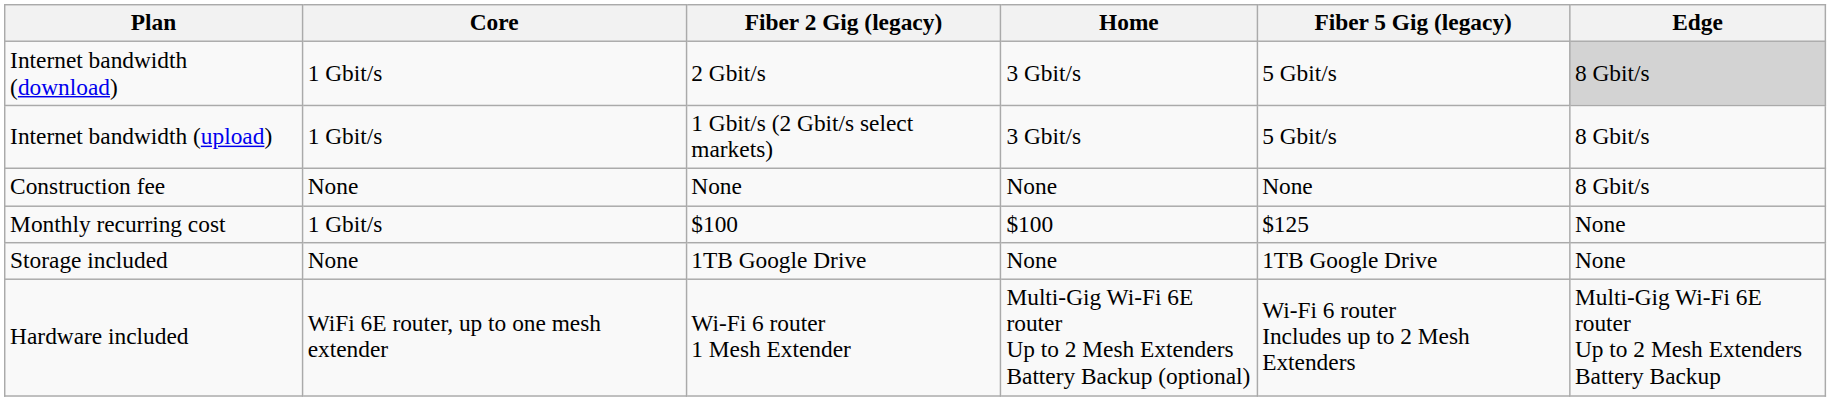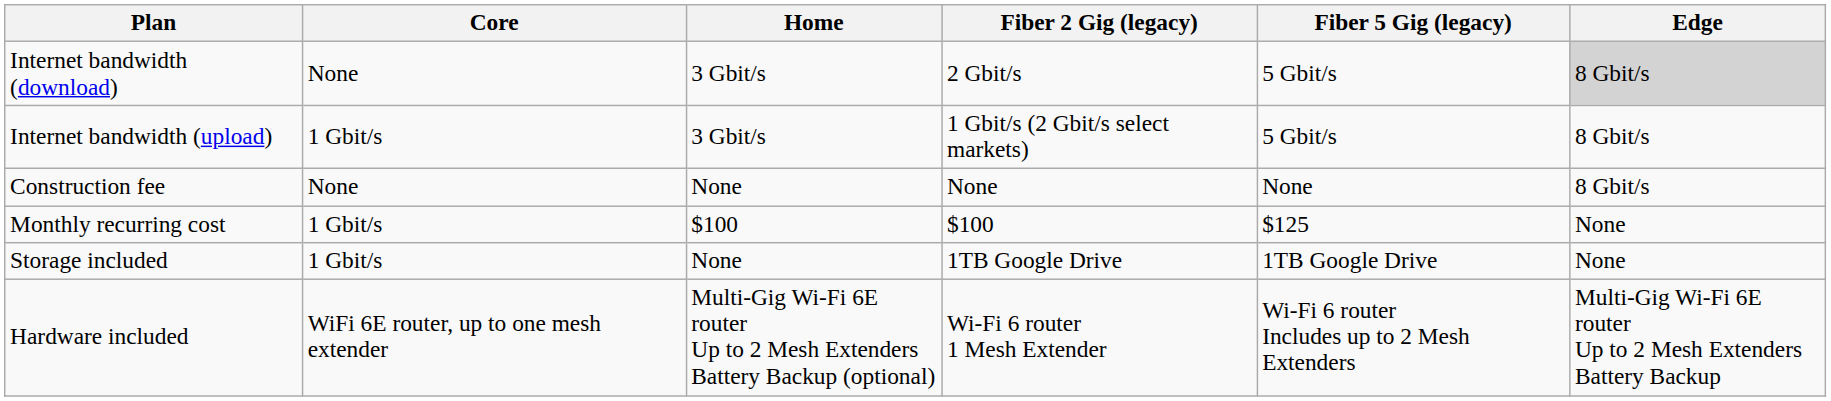columns swapped: Fiber 2 Gig (legacy) <-> Home
Internet bandwidth (download) | Core: 1 Gbit/s -> None
Storage included | Core: None -> 1 Gbit/s
